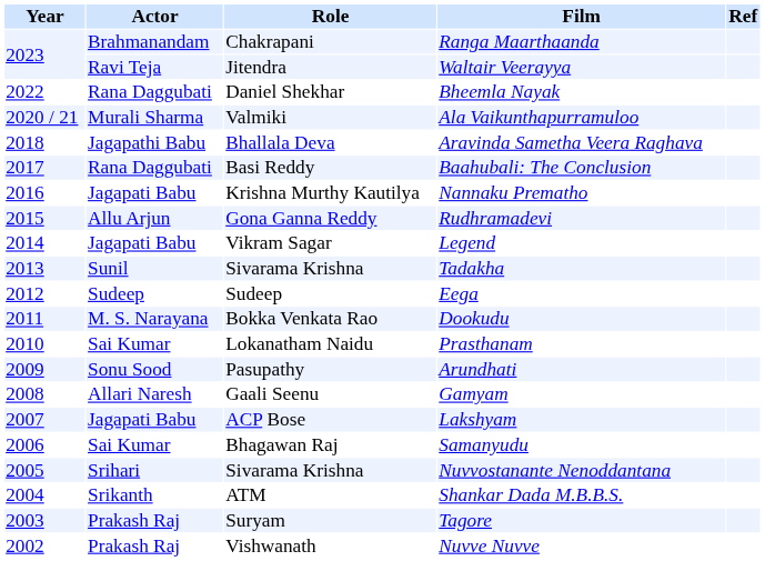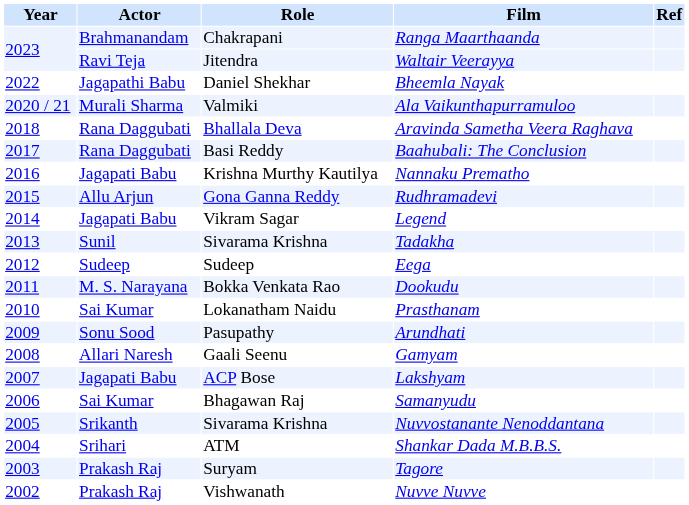Bheemla Nayak | Actor: Rana Daggubati -> Jagapathi Babu
Aravinda Sametha Veera Raghava | Actor: Jagapathi Babu -> Rana Daggubati
Nuvvostanante Nenoddantana | Actor: Srihari -> Srikanth
Shankar Dada M.B.B.S. | Actor: Srikanth -> Srihari
